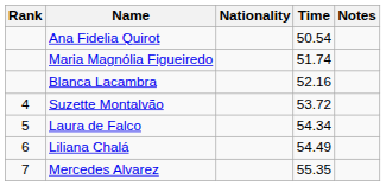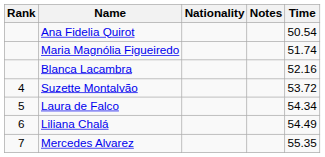columns swapped: Time <-> Notes
